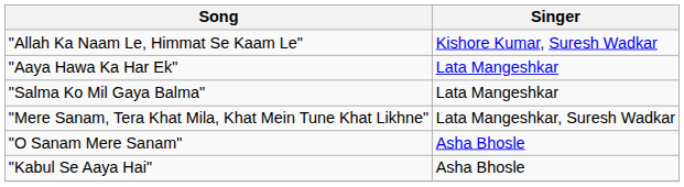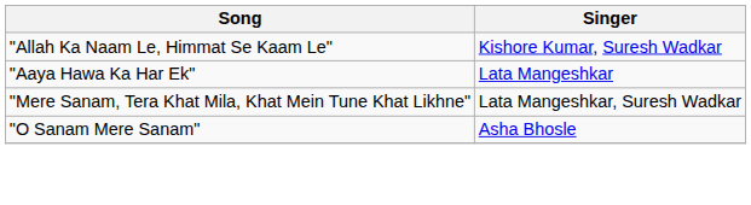- row: "Salma Ko Mil Gaya Balma" | Lata Mangeshkar
- row: "Kabul Se Aaya Hai" | Asha Bhosle
